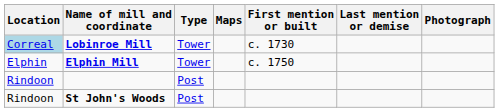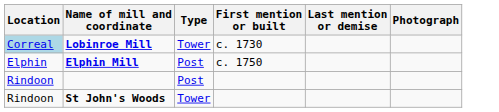- column: Maps
Elphin Mill | Type: Tower -> Post
St John's Woods | Type: Post -> Tower
